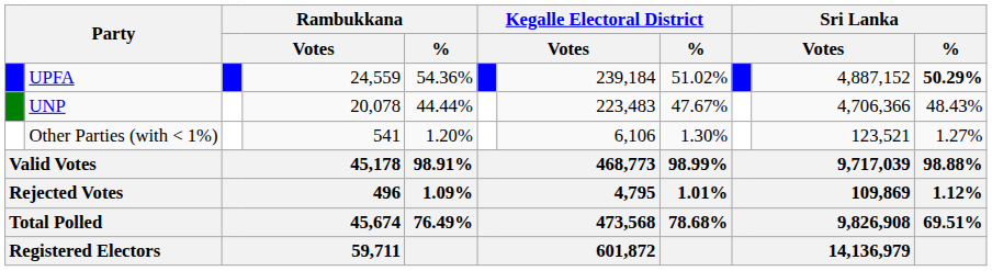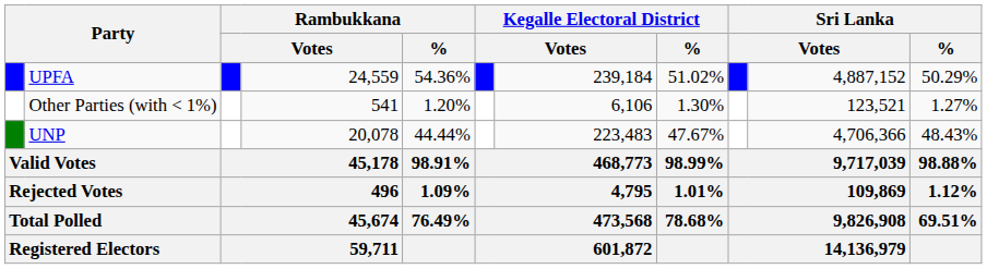UPFA | Sri Lanka / %: bold -> normal
rows swapped: UNP <-> Other Parties (with < 1%)
